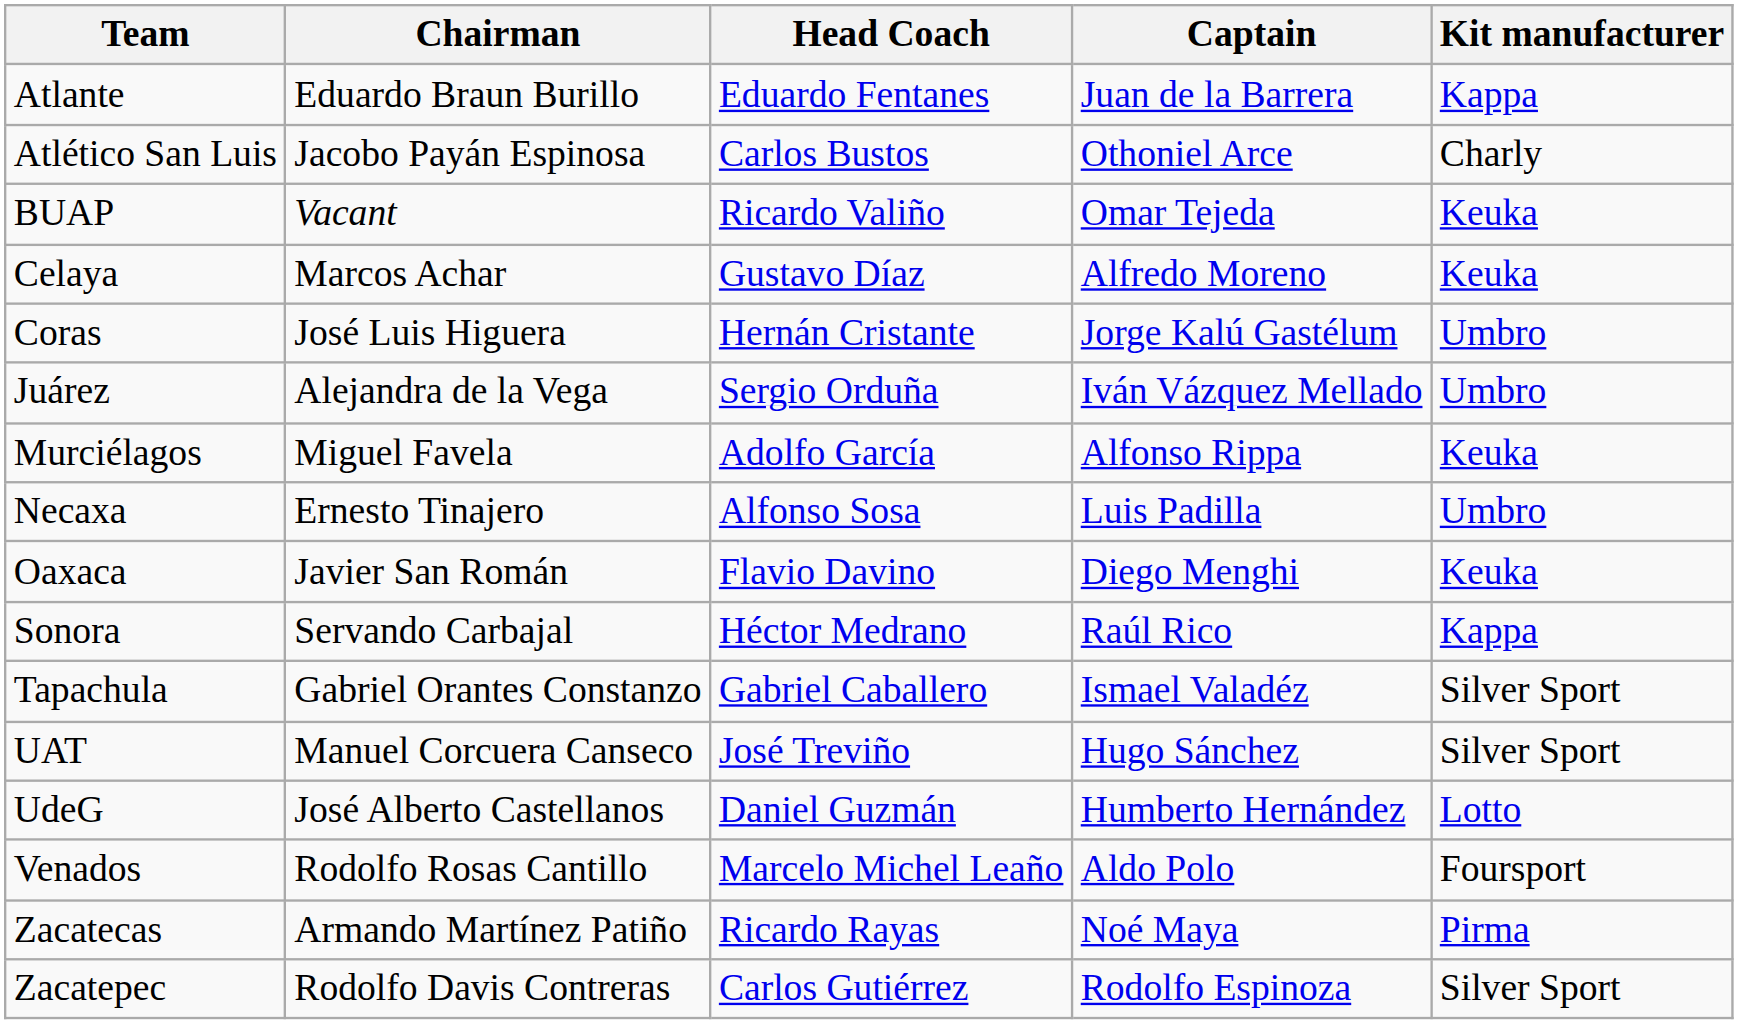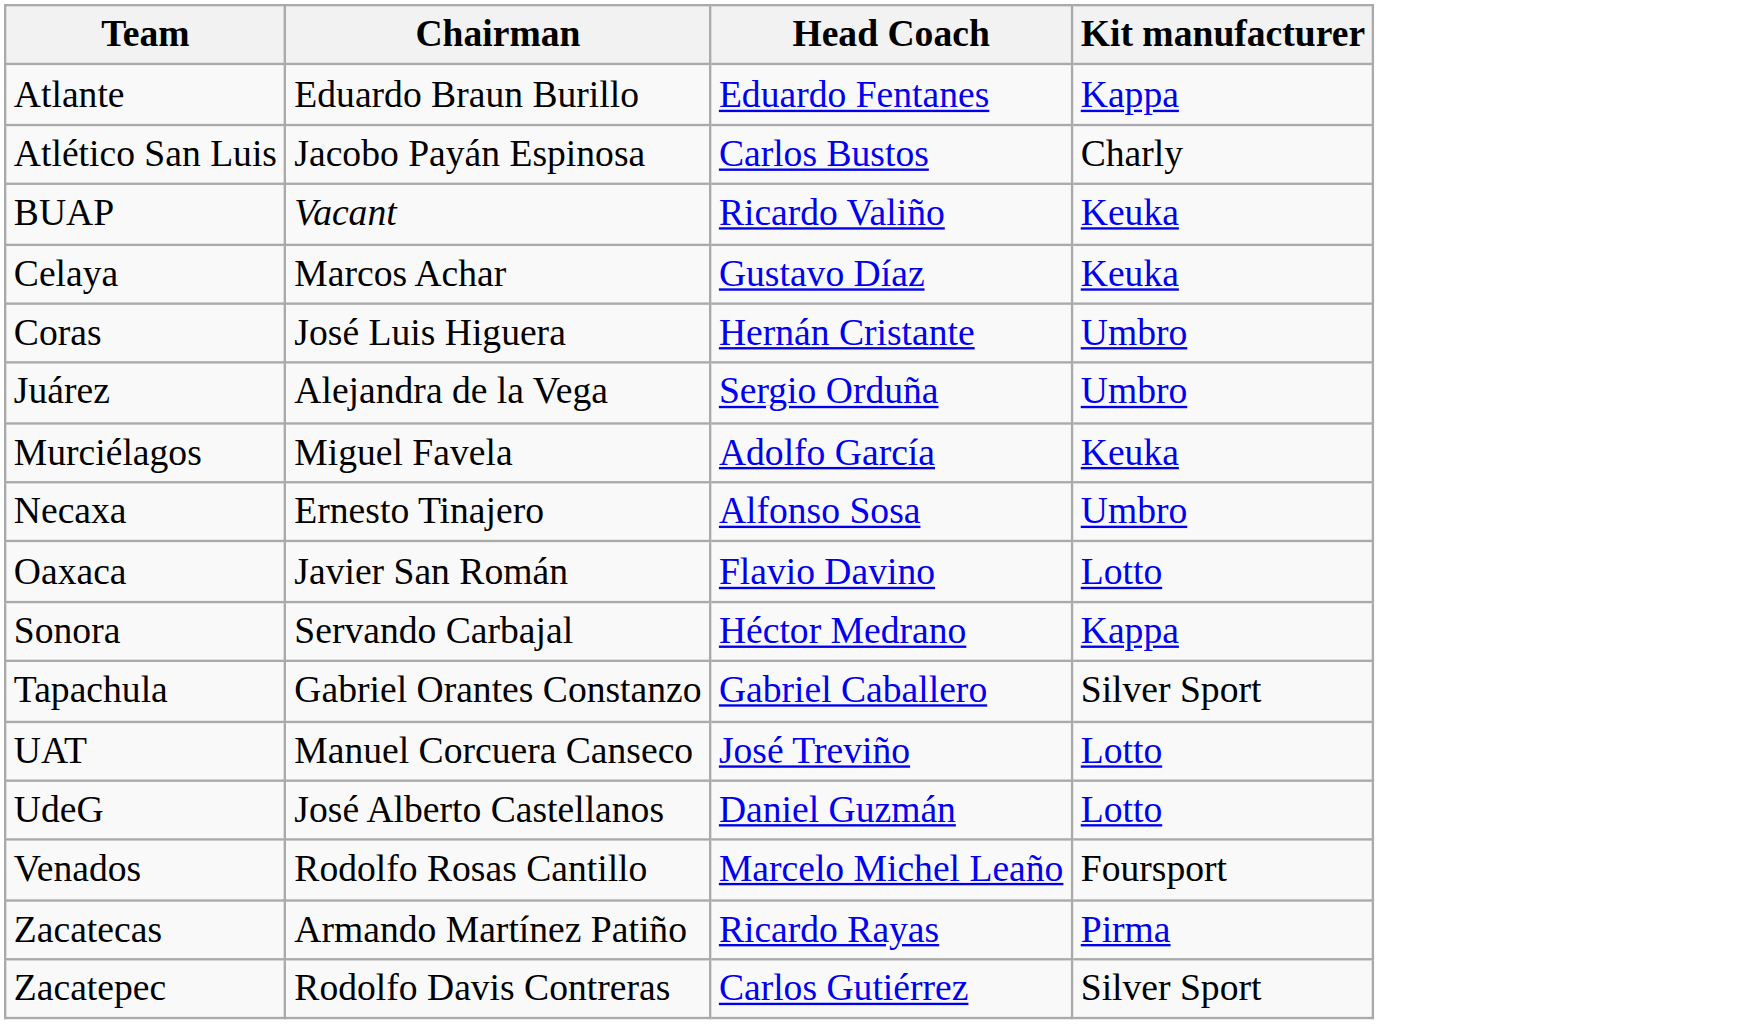- column: Captain | Juan de la Barrera | Othoniel Arce | Omar Tejeda | Alfredo Moreno | Jorge Kalú Gastélum | Iván Vázquez Mellado | Alfonso Rippa | Luis Padilla | Diego Menghi | Raúl Rico | Ismael Valadéz | Hugo Sánchez | Humberto Hernández | Aldo Polo | Noé Maya | Rodolfo Espinoza
Oaxaca | Kit manufacturer: Keuka -> Lotto
UAT | Kit manufacturer: Silver Sport -> Lotto
